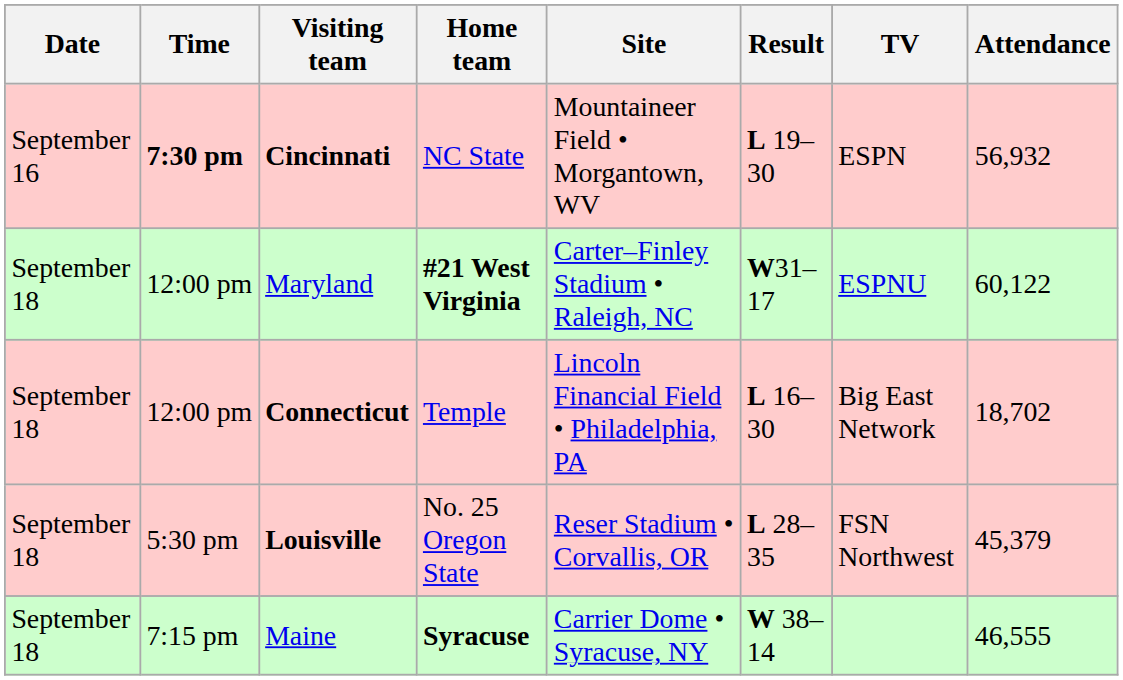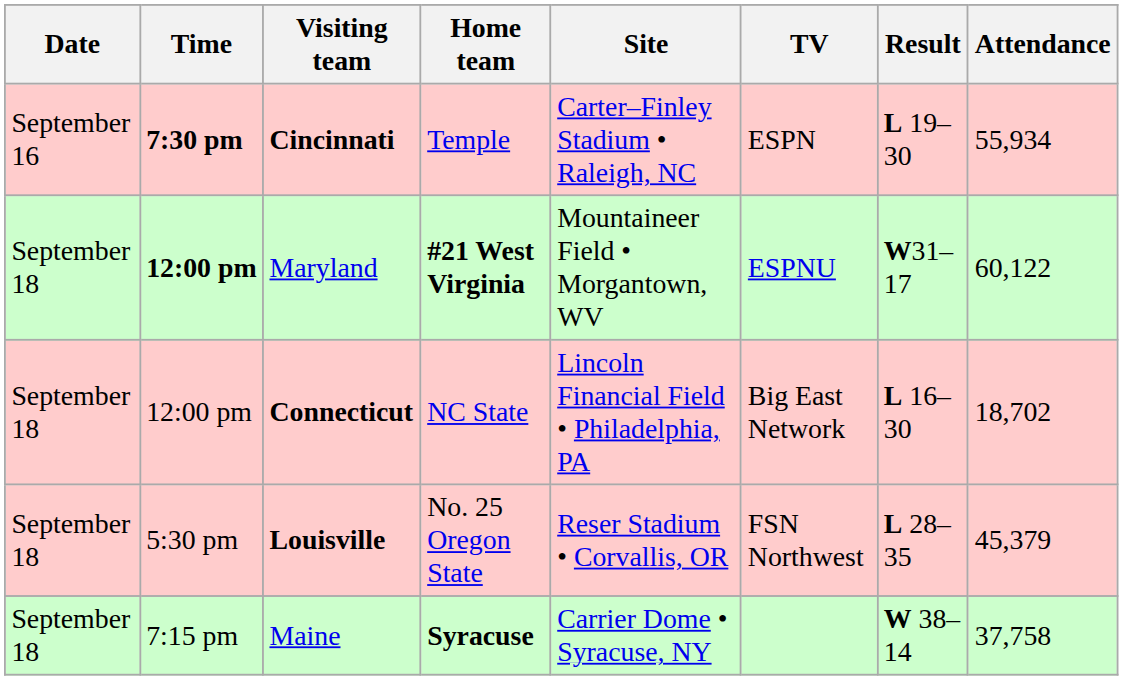columns swapped: TV <-> Result
Cincinnati | Home team: NC State -> Temple
Cincinnati | Site: Mountaineer Field • Morgantown, WV -> Carter–Finley Stadium • Raleigh, NC
Cincinnati | Attendance: 56,932 -> 55,934
Maryland | Time: normal -> bold
Maryland | Site: Carter–Finley Stadium • Raleigh, NC -> Mountaineer Field • Morgantown, WV
Connecticut | Home team: Temple -> NC State
Maine | Attendance: 46,555 -> 37,758
